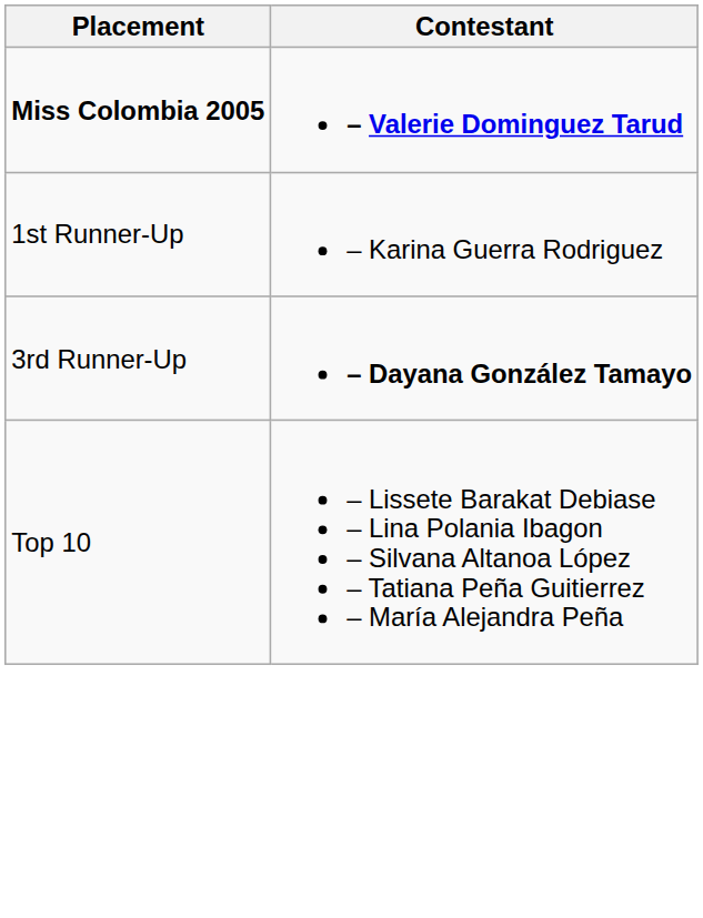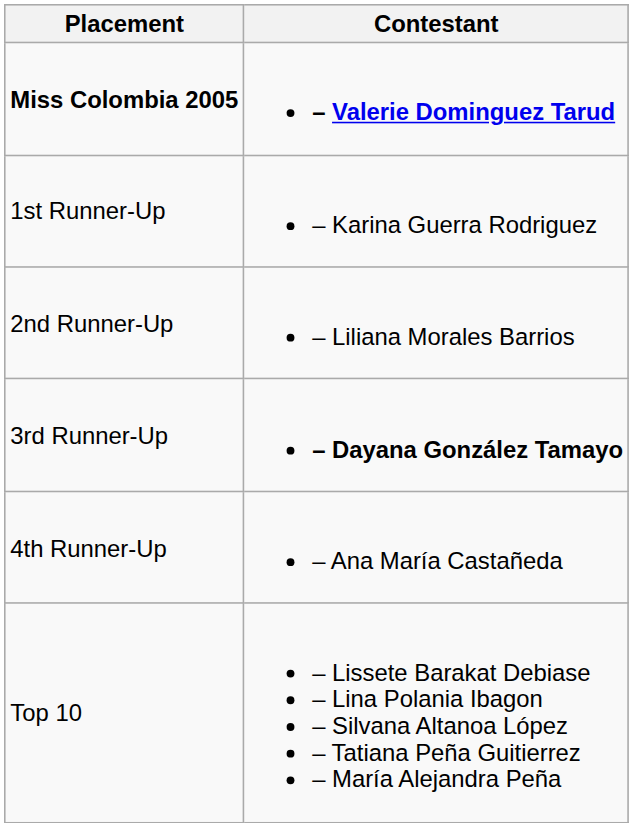+ row: 2nd Runner-Up | – Liliana Morales Barrios
+ row: 4th Runner-Up | – Ana María Castañeda
